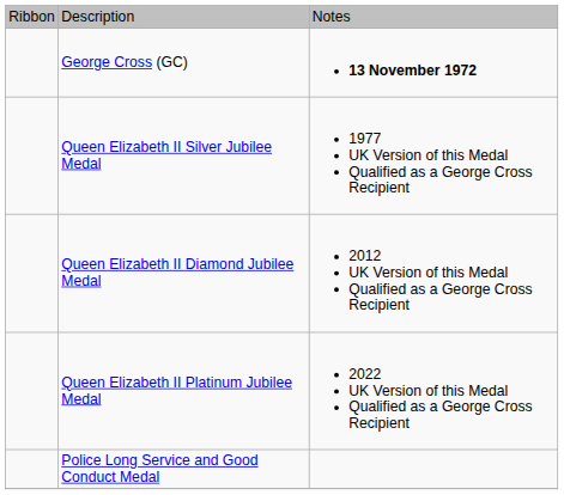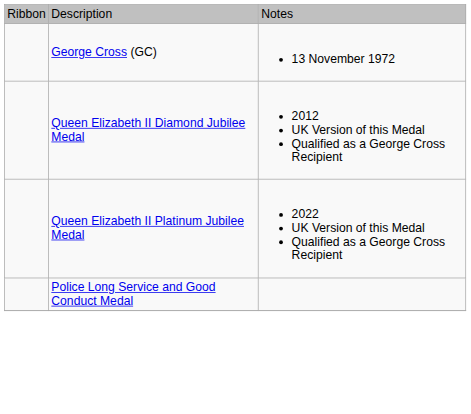George Cross (GC) | column 3: bold -> normal
- row: Queen Elizabeth II Silver Jubilee Medal | 1977 UK Version of this Medal Qualified as a George Cross Recipient
